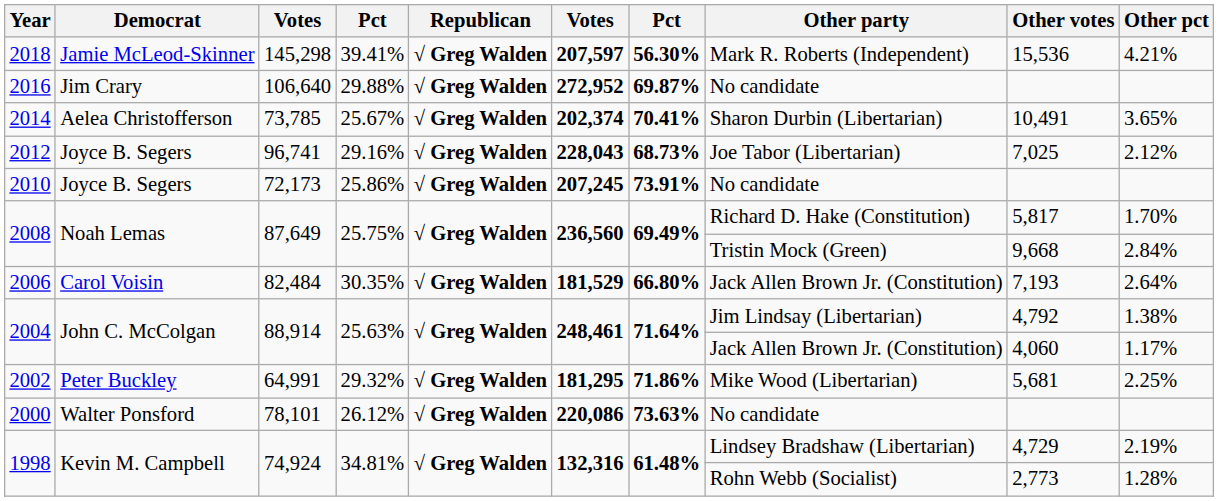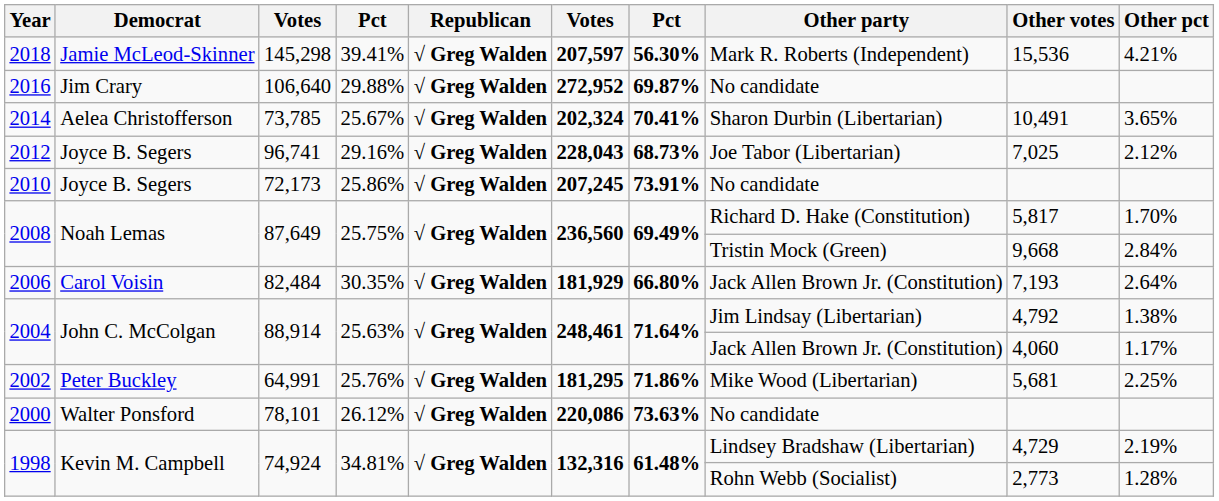2014 | column 6: 202,374 -> 202,324
2006 | column 6: 181,529 -> 181,929
2002 | column 4: 29.32% -> 25.76%
